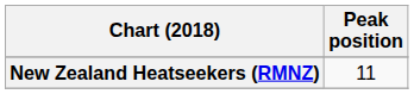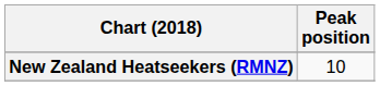New Zealand Heatseekers (RMNZ) | Peak position: 11 -> 10
